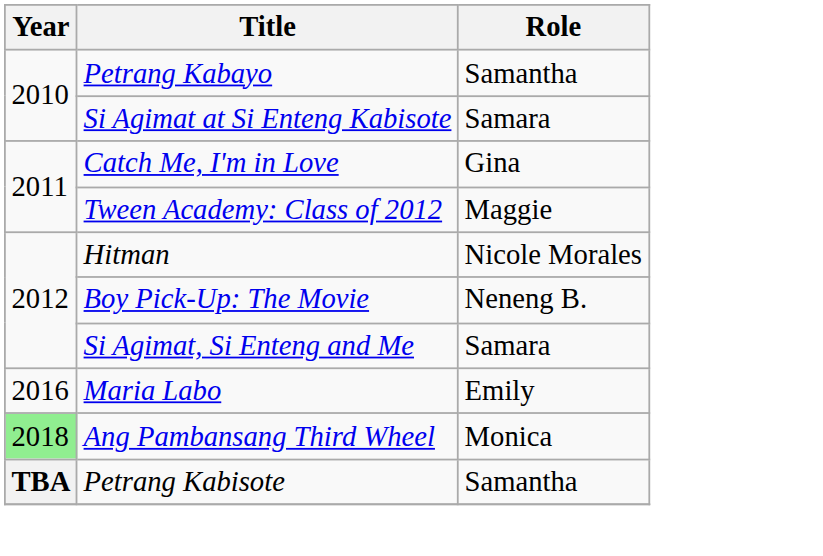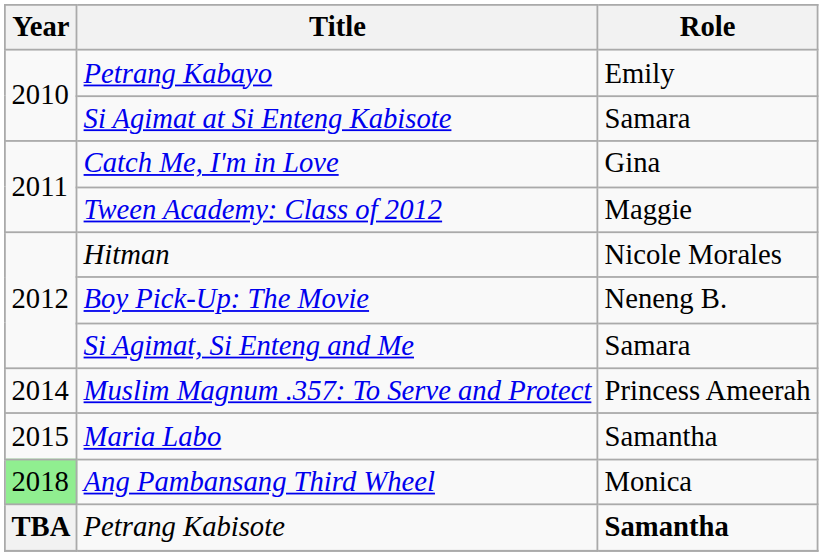Petrang Kabayo | Role: Samantha -> Emily
+ row: 2014 | Muslim Magnum .357: To Serve and Protect | Princess Ameerah
Maria Labo | Year: 2016 -> 2015
Maria Labo | Role: Emily -> Samantha
Petrang Kabisote | Role: normal -> bold
